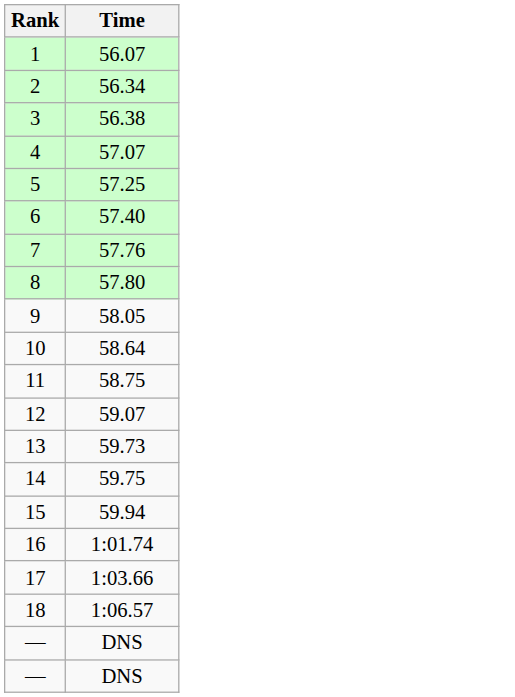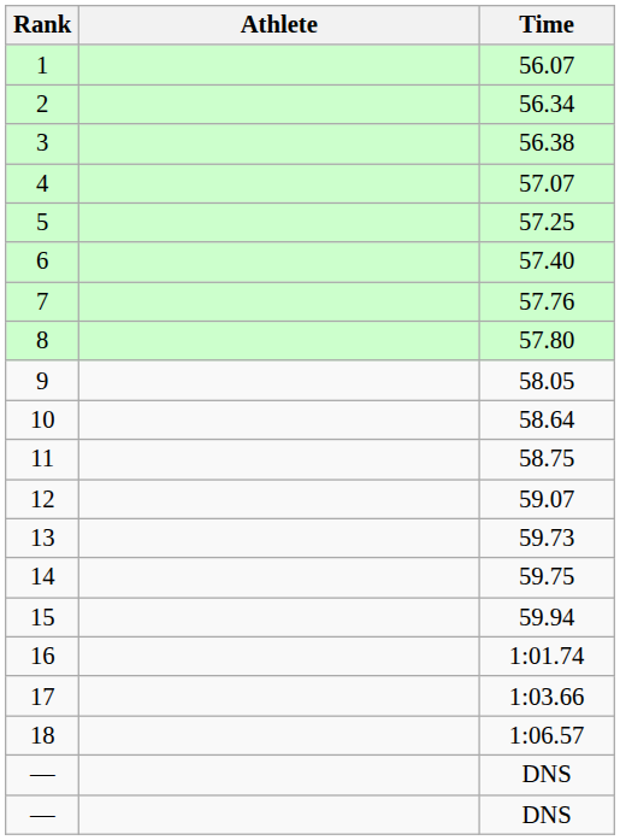+ column: Athlete
